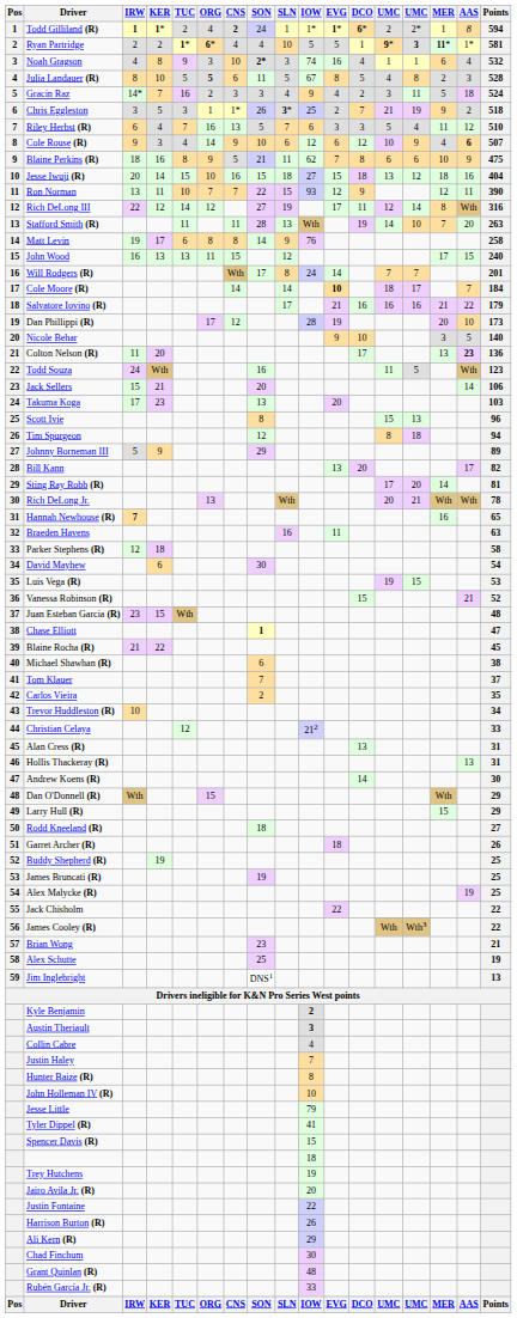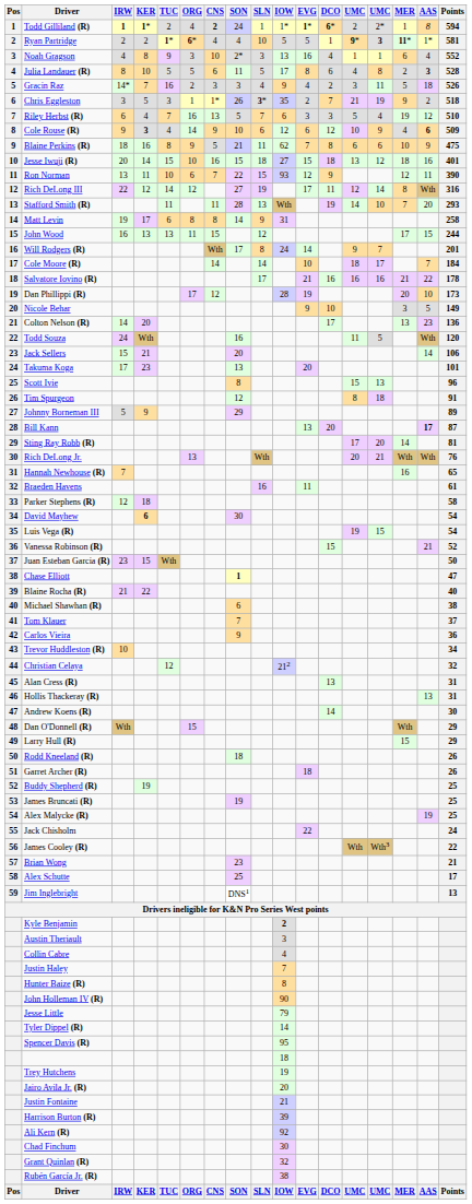Noah Gragson | SON: bold -> normal
Noah Gragson | IOW: 74 -> 13
Noah Gragson | Points: 532 -> 552
Julia Landauer (R) | ORG: bold -> normal
Julia Landauer (R) | IOW: 67 -> 17
Julia Landauer (R) | DCO: 5 -> 6
Julia Landauer (R) | AAS: normal -> bold
Gracin Raz | Points: 524 -> 526
Chris Eggleston | IOW: 25 -> 35
Riley Herbst (R) | MER: 11 -> 19
Cole Rouse (R) | KER: normal -> bold
Cole Rouse (R) | Points: 507 -> 509
Jesse Iwuji (R) | Points: 404 -> 401
Ron Norman | ORG: 7 -> 6
Stafford Smith (R) | Points: 263 -> 293
Matt Levin | IOW: 76 -> 31
John Wood | Points: 240 -> 244
Will Rodgers (R) | column 13: 7 -> 9
Cole Moore (R) | EVG: bold -> normal
Salvatore Iovino (R) | Points: 179 -> 178
Nicole Behar | Points: 140 -> 149
Colton Nelson (R) | IRW: 11 -> 14
Colton Nelson (R) | AAS: bold -> normal
Todd Souza | Points: 123 -> 120
Takuma Koga | Points: 103 -> 101
Tim Spurgeon | Points: 94 -> 91
Bill Kann | AAS: normal -> bold
Bill Kann | Points: 82 -> 87
Rich DeLong Jr. | Points: 78 -> 76
Hannah Newhouse (R) | IRW: bold -> normal
Braeden Havens | Points: 63 -> 61
David Mayhew | KER: normal -> bold
Luis Vega (R) | Points: 53 -> 54
Juan Esteban Garcia (R) | Points: 48 -> 50
Blaine Rocha (R) | Points: 45 -> 40
Carlos Vieira | SON: 2 -> 9
Carlos Vieira | Points: 35 -> 36
Christian Celaya | Points: 33 -> 32
Rodd Kneeland (R) | Points: 27 -> 26
Jack Chisholm | Points: 22 -> 24
Alex Schutte | Points: 19 -> 17
Austin Theriault | IOW: bold -> normal
John Holleman IV (R) | IOW: 10 -> 90
Tyler Dippel (R) | IOW: 41 -> 14
Spencer Davis (R) | IOW: 15 -> 95
Justin Fontaine | IOW: 22 -> 21
Harrison Burton (R) | IOW: 26 -> 39
Ali Kern (R) | IOW: 29 -> 92
Grant Quinlan (R) | IOW: 48 -> 32
Rubén García Jr. (R) | IOW: 33 -> 38
